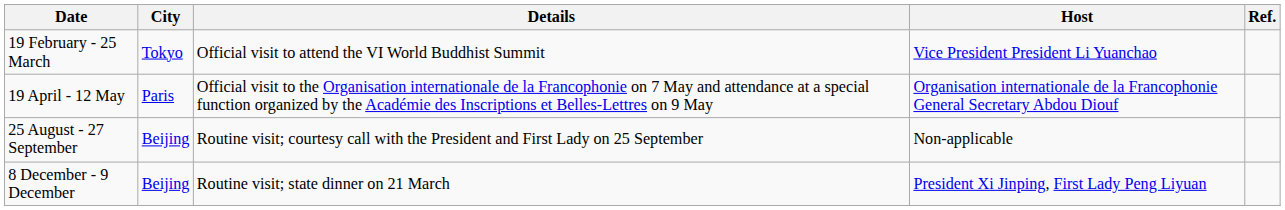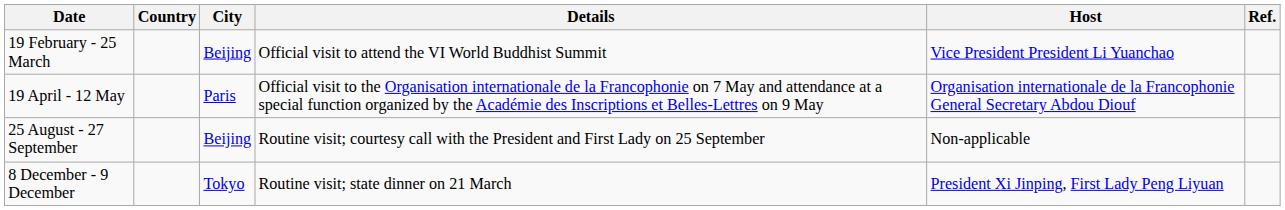+ column: Country
19 February - 25 March | City: Tokyo -> Beijing
8 December - 9 December | City: Beijing -> Tokyo
